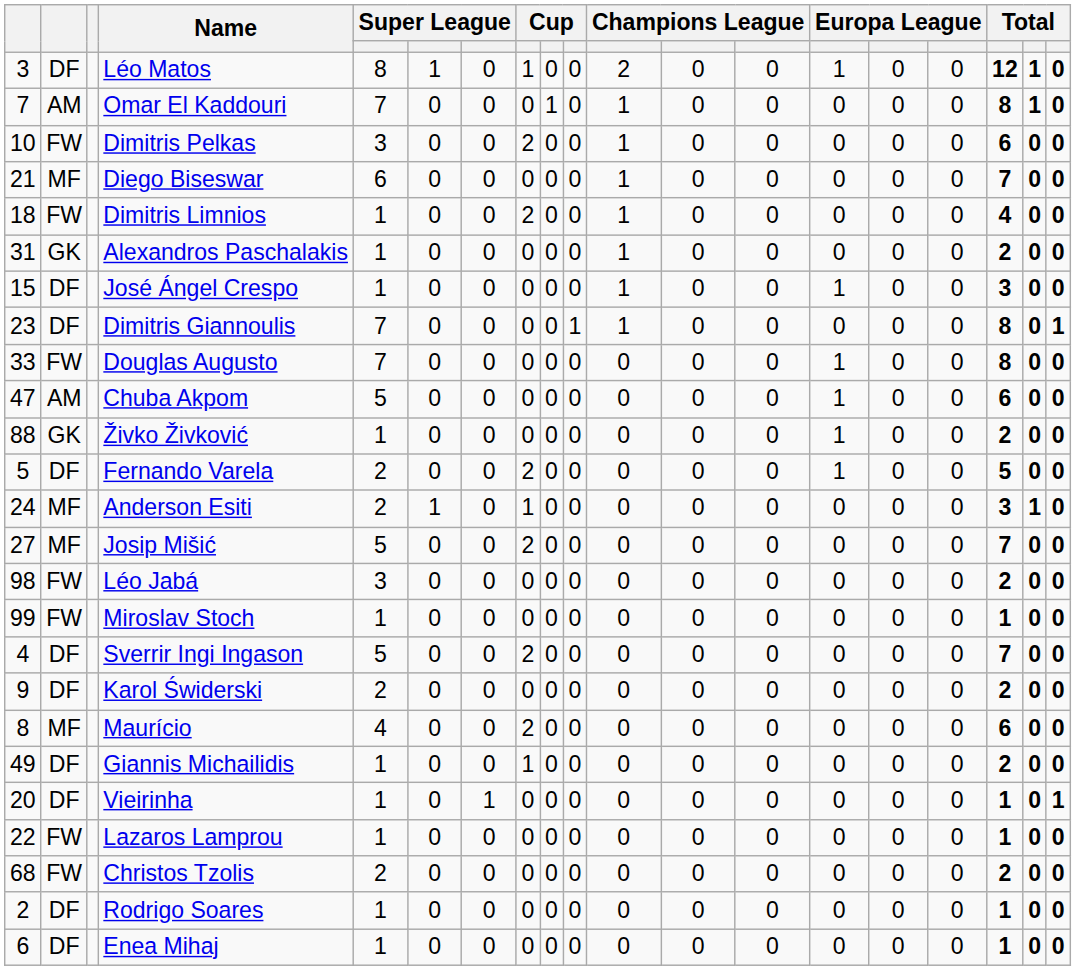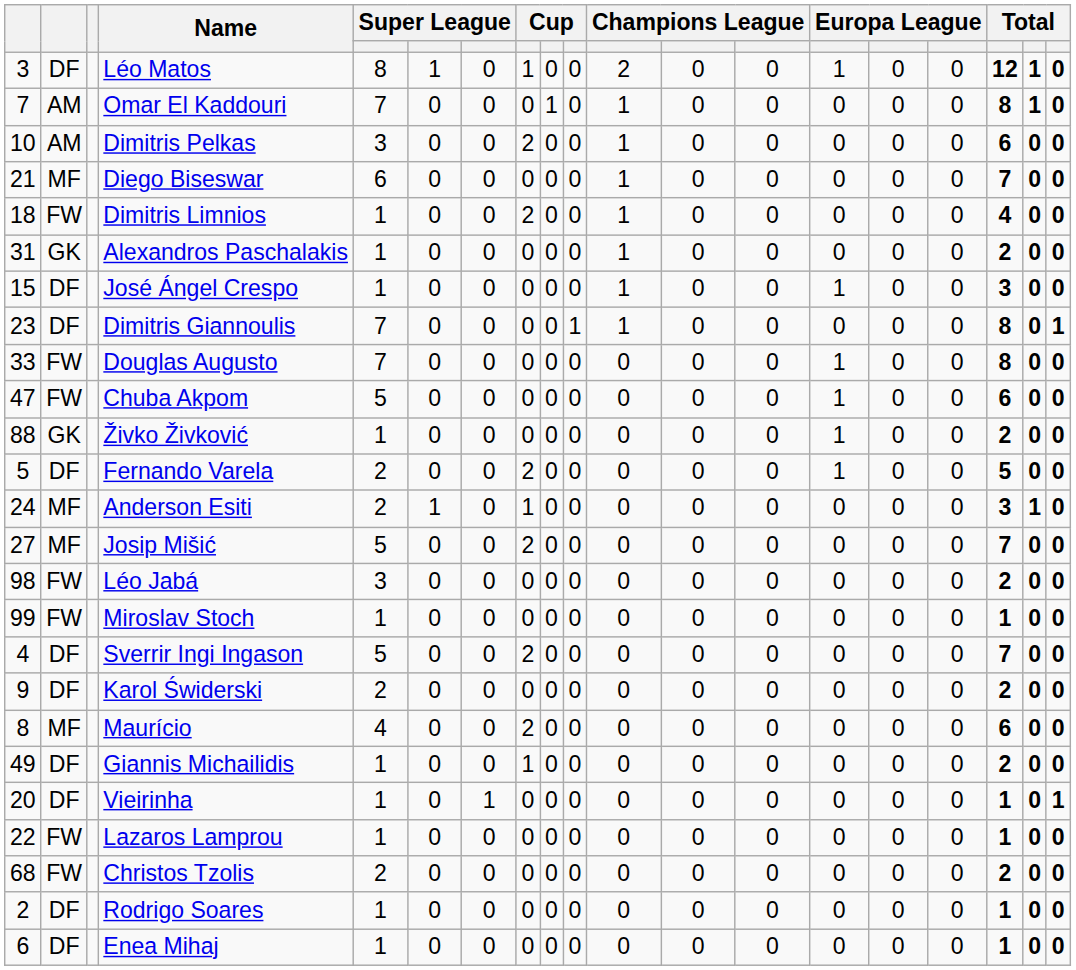Dimitris Pelkas | column 2: FW -> AM
Chuba Akpom | column 2: AM -> FW
